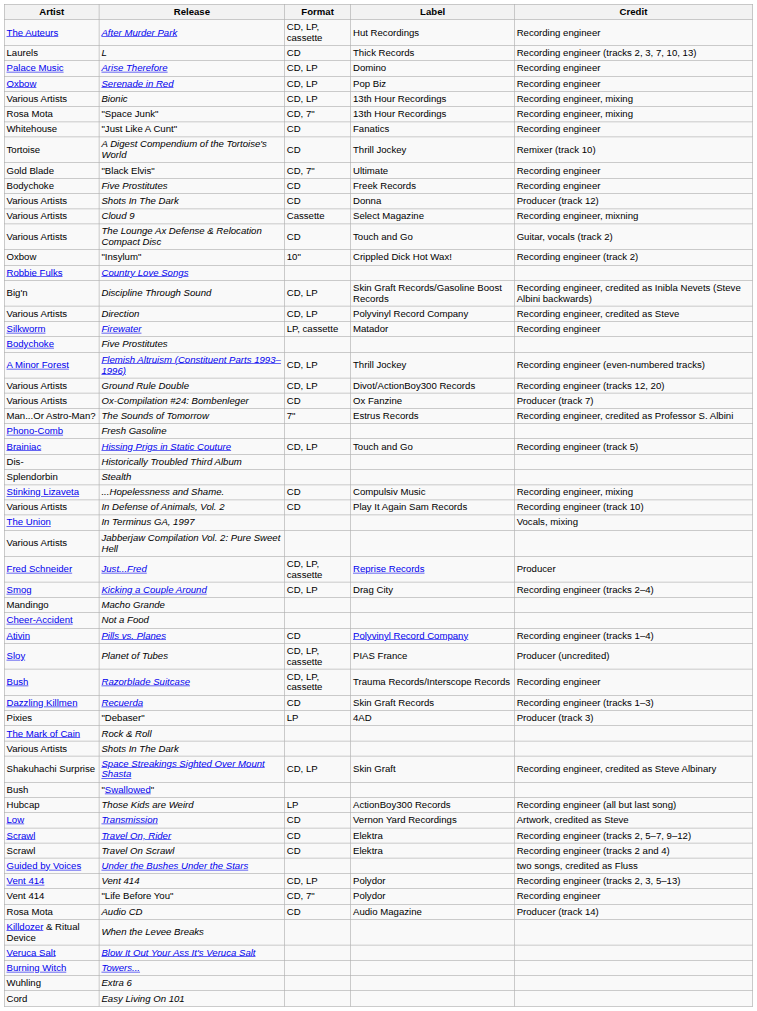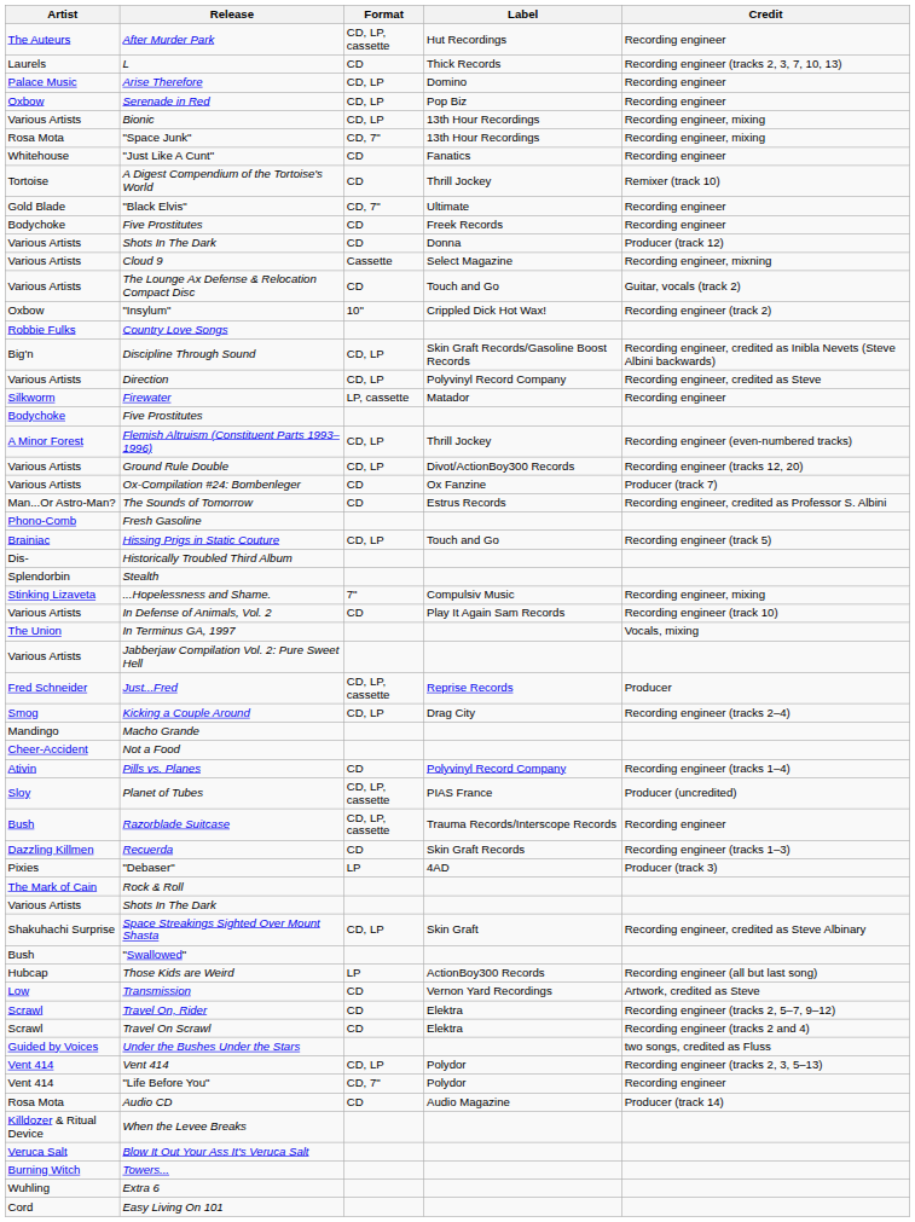The Sounds of Tomorrow | Format: 7" -> CD
...Hopelessness and Shame. | Format: CD -> 7"
